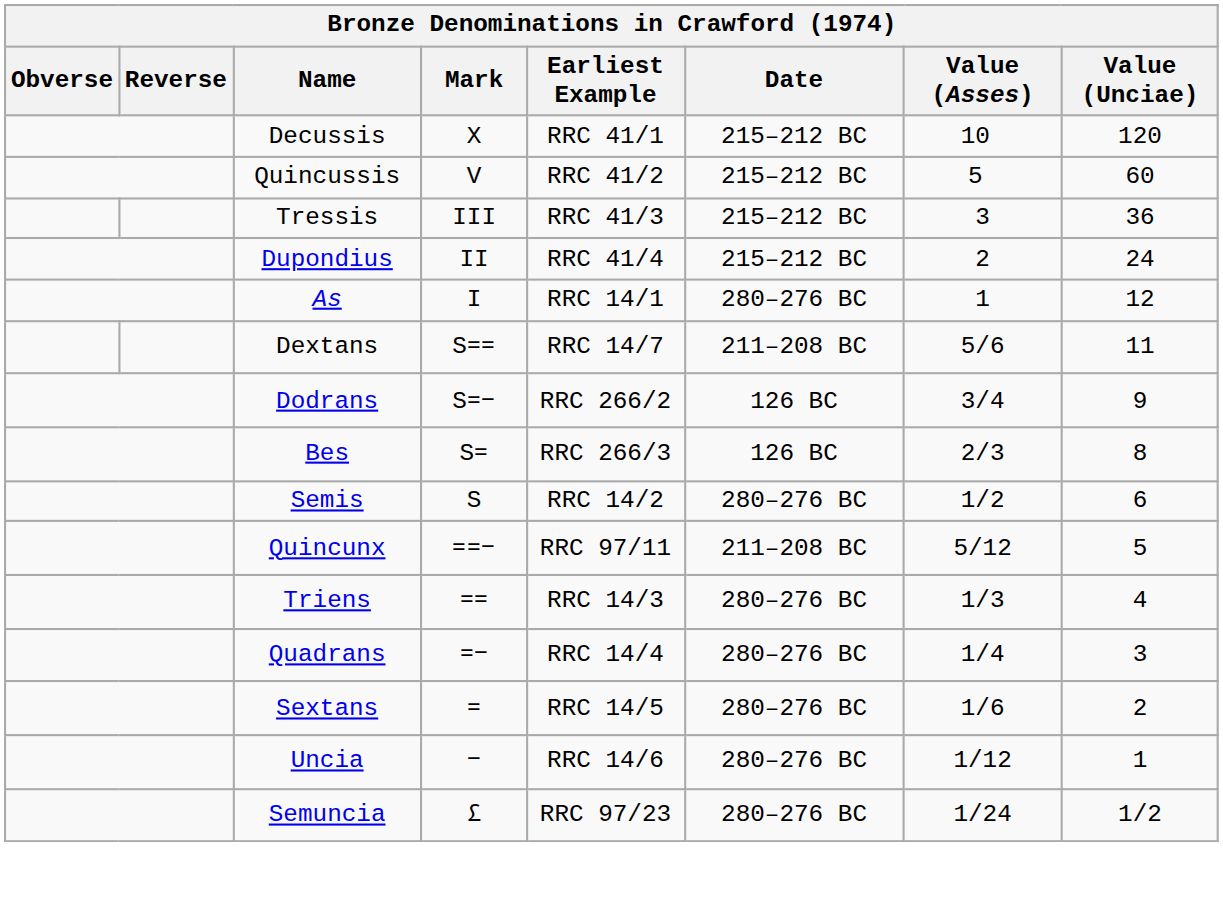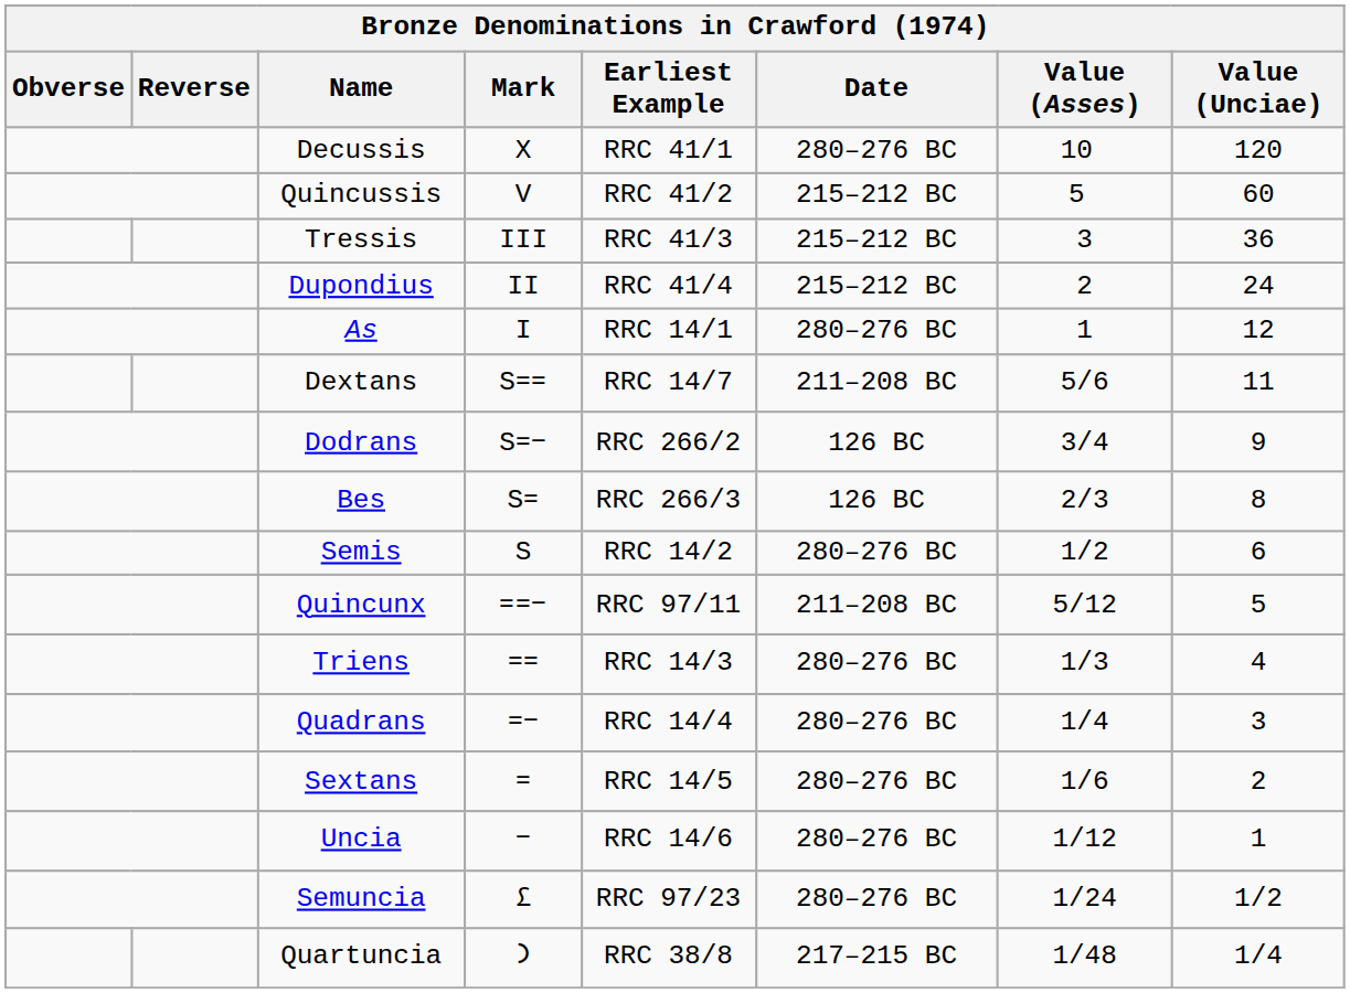Decussis | Date: 215–212 BC -> 280–276 BC
+ row: Quartuncia | 𐅀 | RRC 38/8 | 217–215 BC | 1/48 | 1/4
